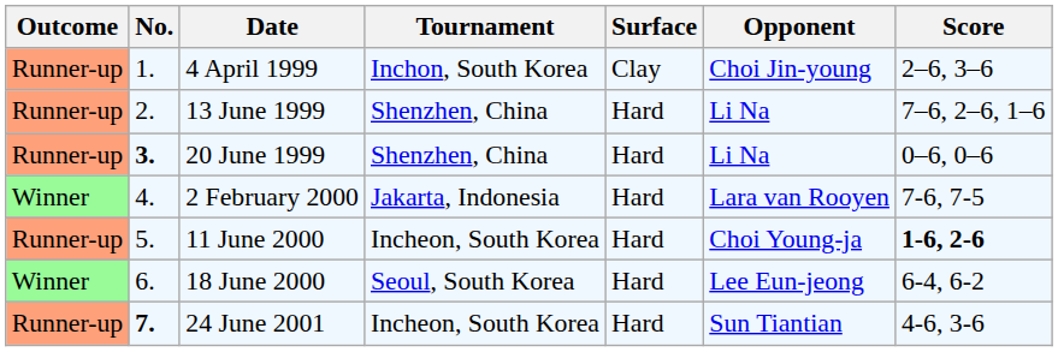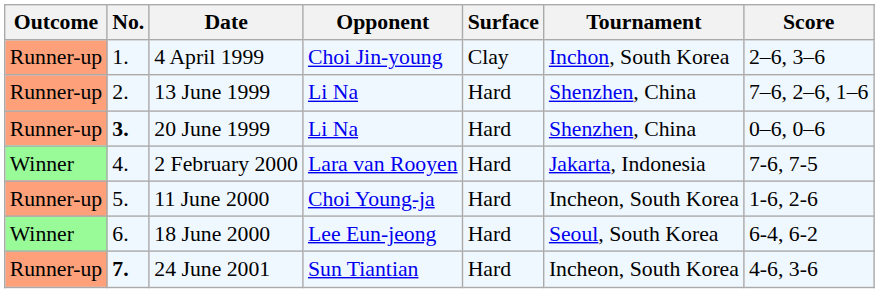columns swapped: Tournament <-> Opponent
11 June 2000 | Score: bold -> normal
